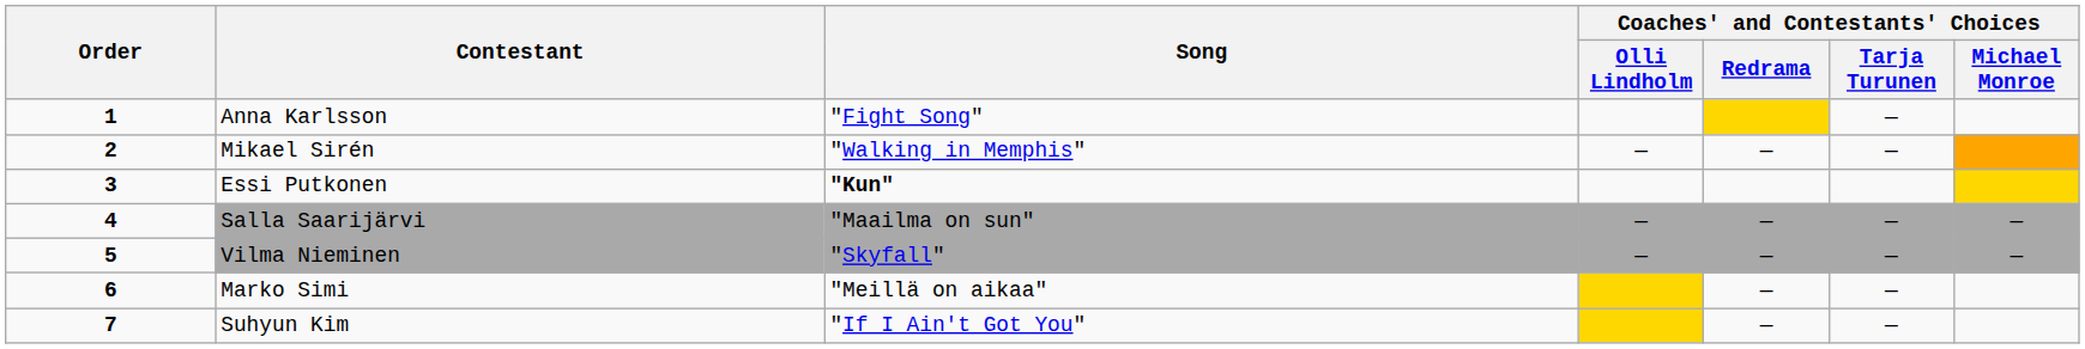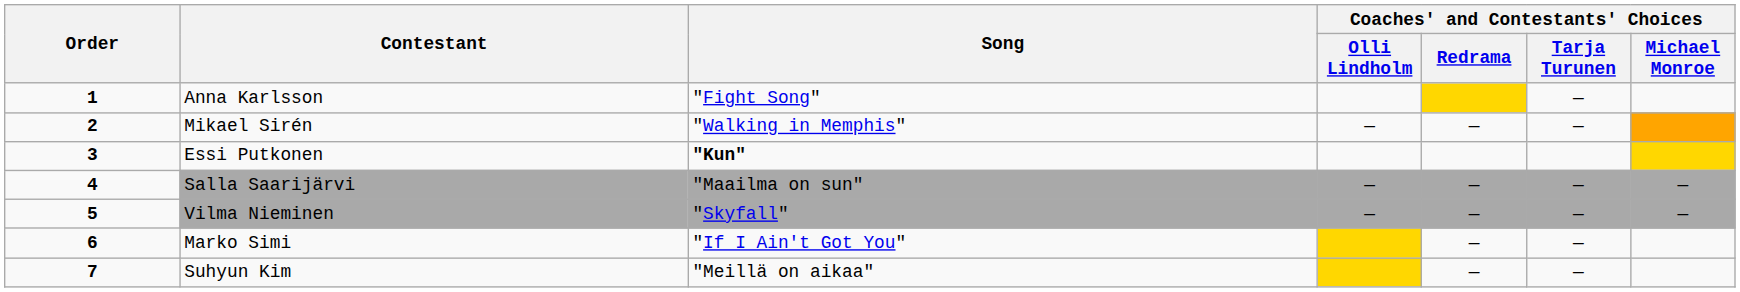Marko Simi | Song: "Meillä on aikaa" -> "If I Ain't Got You"
Suhyun Kim | Song: "If I Ain't Got You" -> "Meillä on aikaa"
